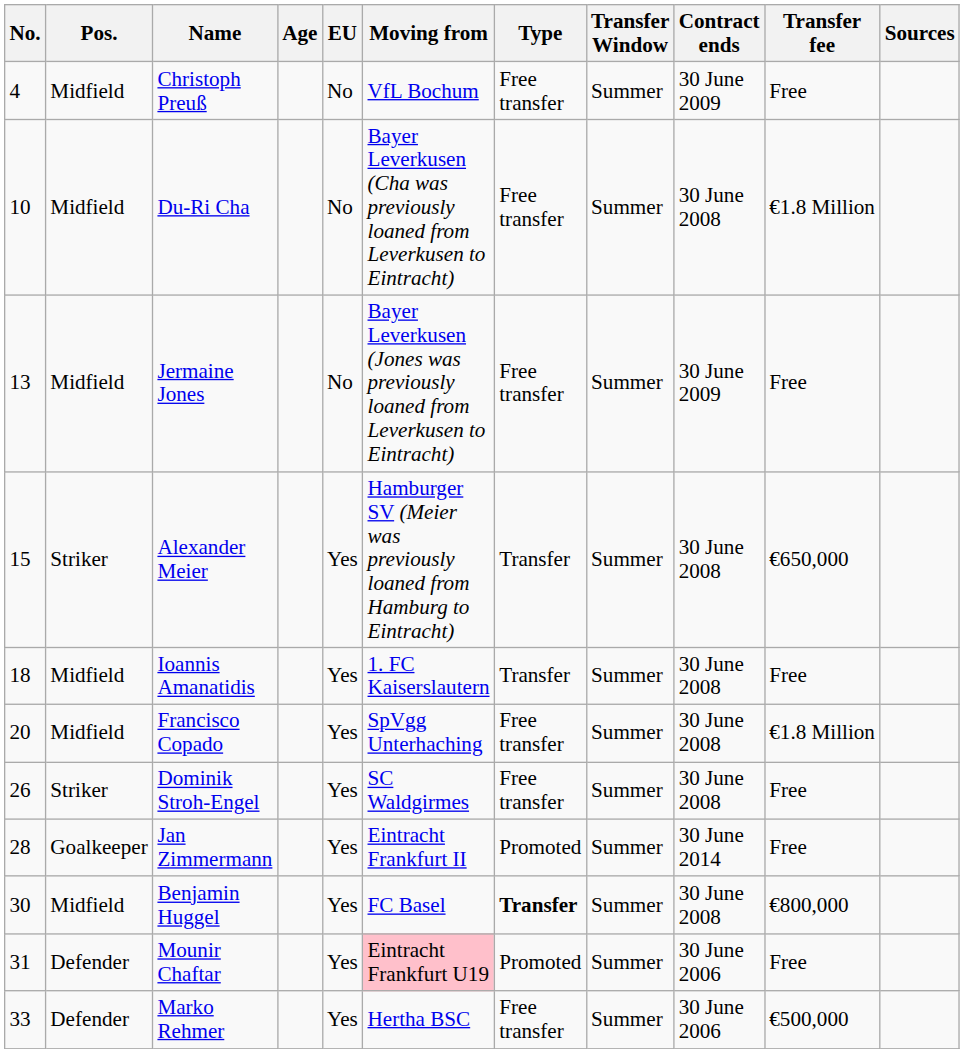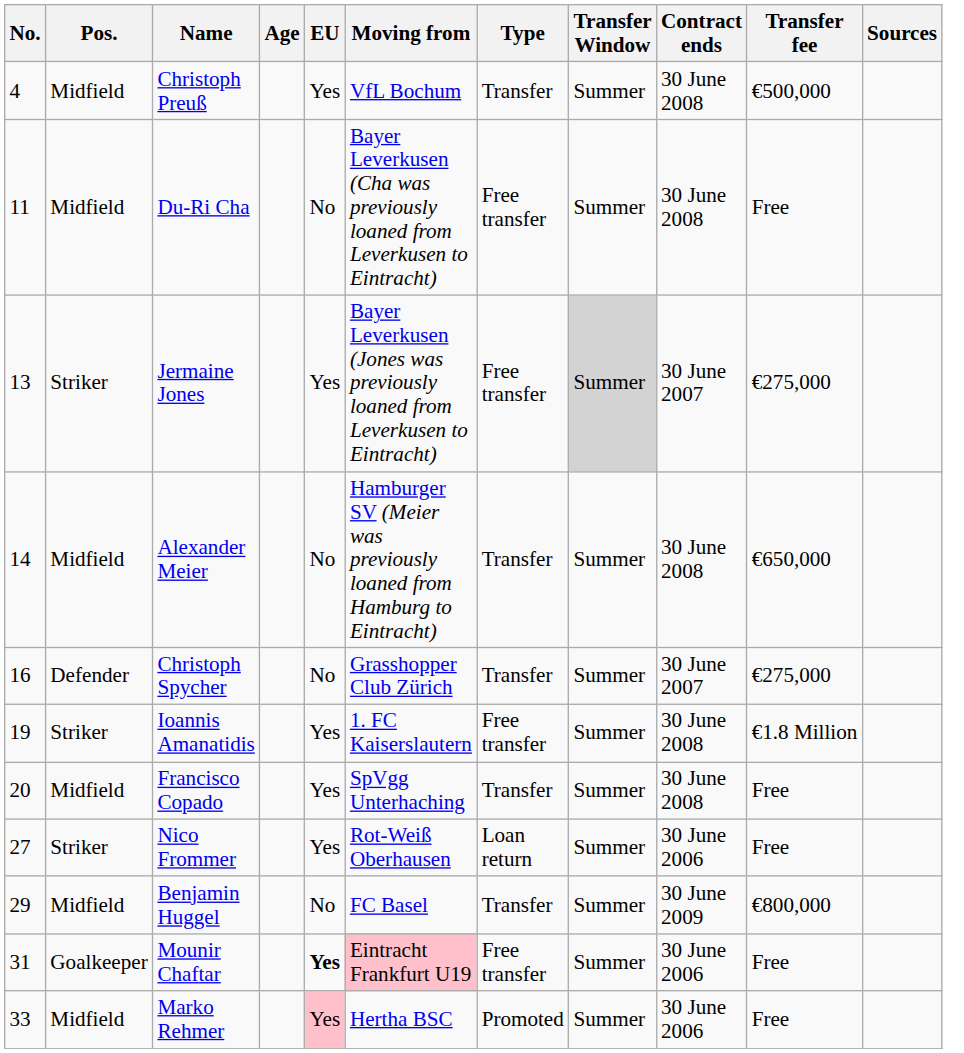Christoph Preuß | EU: No -> Yes
Christoph Preuß | Type: Free transfer -> Transfer
Christoph Preuß | Contract ends: 30 June 2009 -> 30 June 2008
Christoph Preuß | Transfer fee: Free -> €500,000
Du-Ri Cha | No.: 10 -> 11
Du-Ri Cha | Transfer fee: €1.8 Million -> Free
Jermaine Jones | Pos.: Midfield -> Striker
Jermaine Jones | EU: No -> Yes
Jermaine Jones | Transfer Window: no background -> lightgrey background
Jermaine Jones | Contract ends: 30 June 2009 -> 30 June 2007
Jermaine Jones | Transfer fee: Free -> €275,000
Alexander Meier | No.: 15 -> 14
Alexander Meier | Pos.: Striker -> Midfield
Alexander Meier | EU: Yes -> No
+ row: 16 | Defender | Christoph Spycher | No | Grasshopper Club Zürich | Transfer | Summer | 30 June 2007 | €275,000
Ioannis Amanatidis | No.: 18 -> 19
Ioannis Amanatidis | Pos.: Midfield -> Striker
Ioannis Amanatidis | Type: Transfer -> Free transfer
Ioannis Amanatidis | Transfer fee: Free -> €1.8 Million
Francisco Copado | Type: Free transfer -> Transfer
Francisco Copado | Transfer fee: €1.8 Million -> Free
- row: 26 | Striker | Dominik Stroh-Engel | Yes | SC Waldgirmes | Free transfer | Summer | 30 June 2008 | Free
+ row: 27 | Striker | Nico Frommer | Yes | Rot-Weiß Oberhausen | Loan return | Summer | 30 June 2006 | Free
- row: 28 | Goalkeeper | Jan Zimmermann | Yes | Eintracht Frankfurt II | Promoted | Summer | 30 June 2014 | Free
Benjamin Huggel | No.: 30 -> 29
Benjamin Huggel | EU: Yes -> No
Benjamin Huggel | Type: bold -> normal
Benjamin Huggel | Contract ends: 30 June 2008 -> 30 June 2009
Mounir Chaftar | Pos.: Defender -> Goalkeeper
Mounir Chaftar | EU: normal -> bold
Mounir Chaftar | Type: Promoted -> Free transfer
Marko Rehmer | Pos.: Defender -> Midfield
Marko Rehmer | EU: no background -> pink background
Marko Rehmer | Type: Free transfer -> Promoted
Marko Rehmer | Transfer fee: €500,000 -> Free
